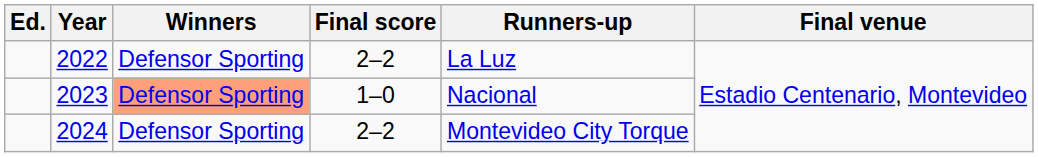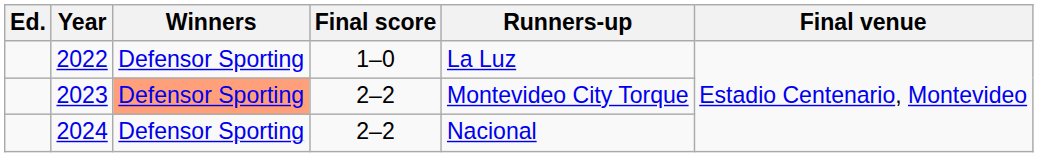2022 | Final score: 2–2 -> 1–0
2023 | Final score: 1–0 -> 2–2
2023 | Runners-up: Nacional -> Montevideo City Torque
2024 | Runners-up: Montevideo City Torque -> Nacional
